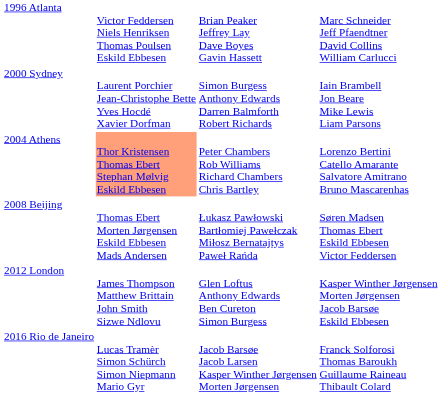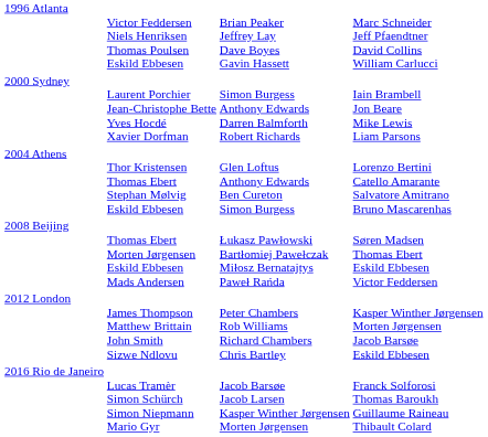2004 Athens | column 2: lightsalmon background -> no background
2004 Athens | column 3: Peter Chambers Rob Williams Richard Chambers Chris Bartley -> Glen Loftus Anthony Edwards Ben Cureton Simon Burgess
2012 London | column 3: Glen Loftus Anthony Edwards Ben Cureton Simon Burgess -> Peter Chambers Rob Williams Richard Chambers Chris Bartley
